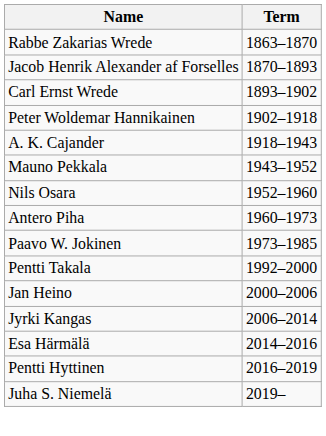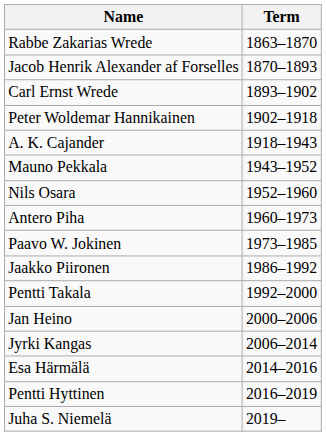+ row: Jaakko Piironen | 1986–1992
